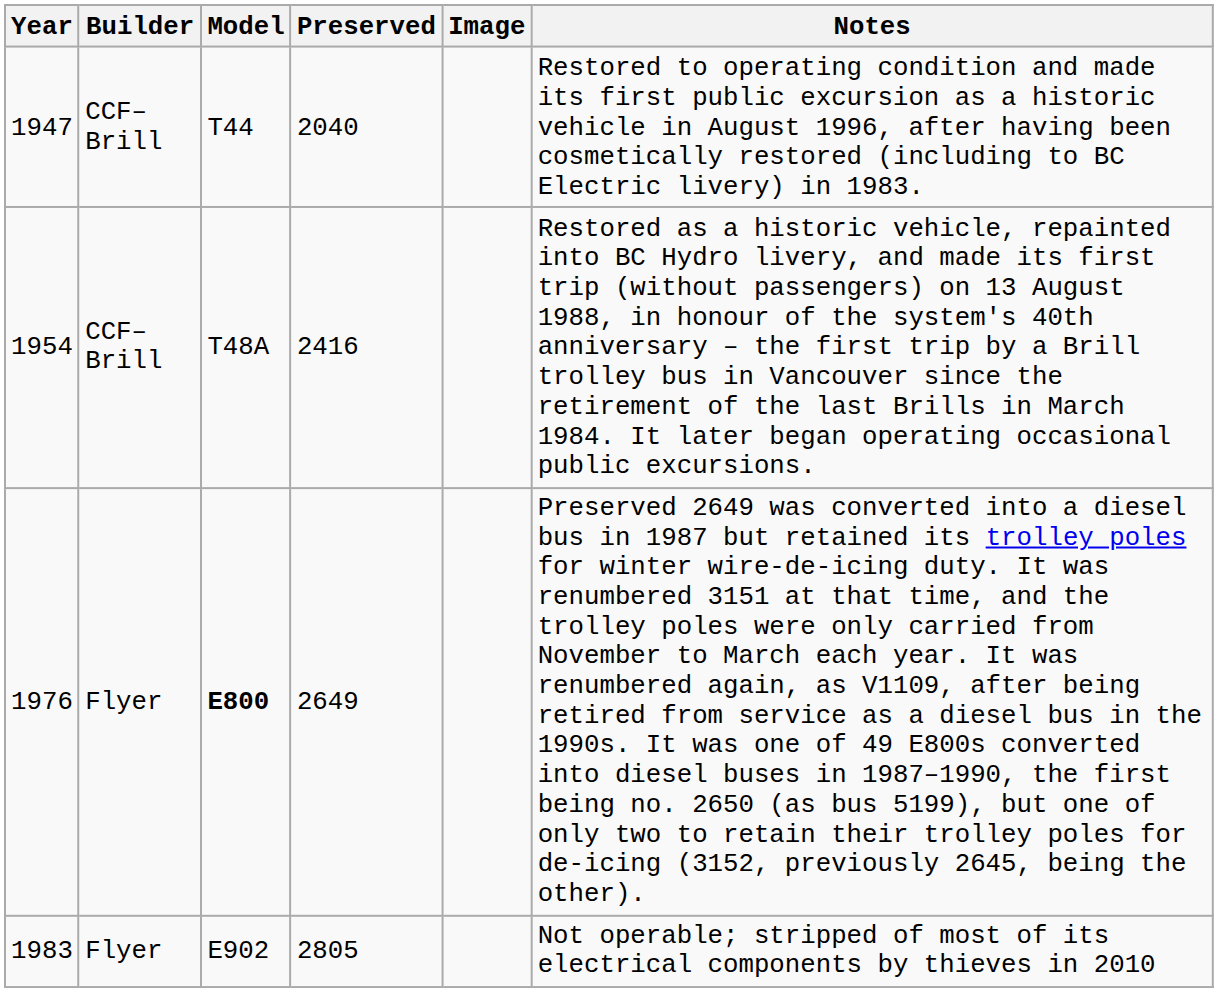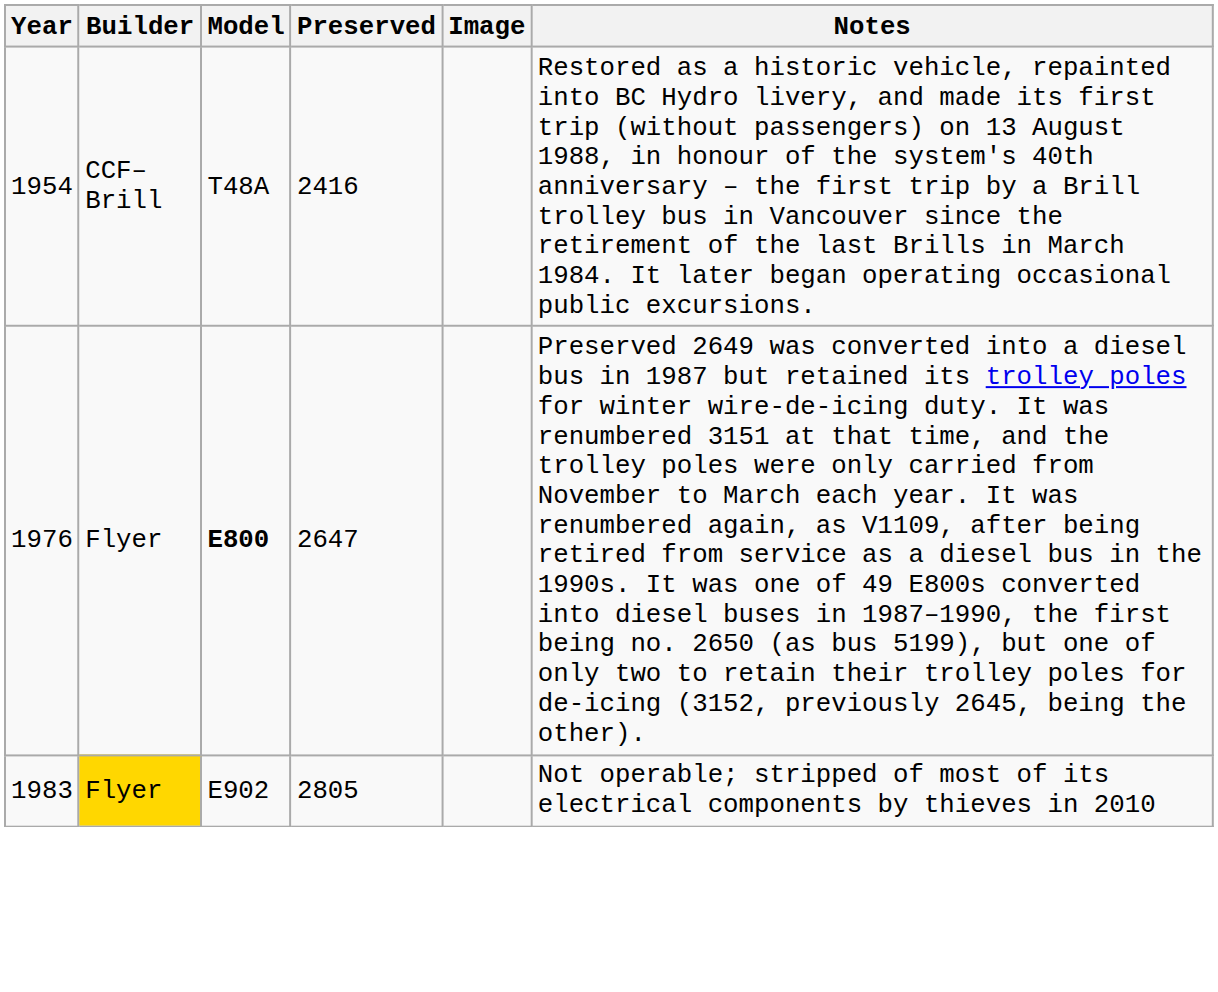- row: 1947 | CCF–Brill | T44 | 2040 | Restored to operating condition and made its first public excursion as a historic vehicle in August 1996, after having been cosmetically restored (including to BC Electric livery) in 1983.
1976 | Preserved: 2649 -> 2647
1983 | Builder: no background -> gold background
